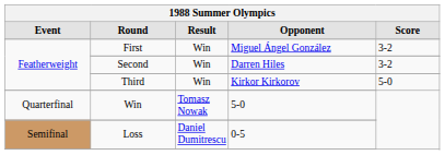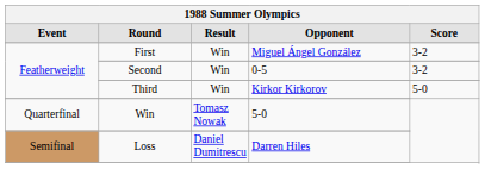Second | Opponent: Darren Hiles -> 0-5
Loss | Opponent: 0-5 -> Darren Hiles
